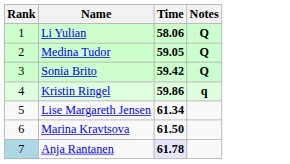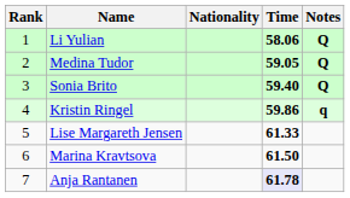+ column: Nationality
Sonia Brito | Time: 59.42 -> 59.40
Lise Margareth Jensen | Time: 61.34 -> 61.33
Anja Rantanen | Rank: lightblue background -> no background
